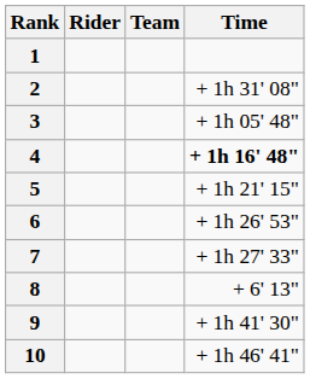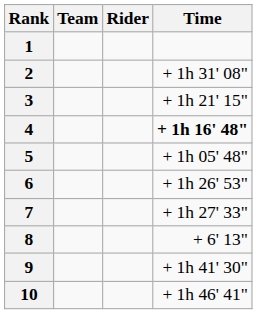columns swapped: Rider <-> Team
3 | Time: + 1h 05' 48" -> + 1h 21' 15"
5 | Time: + 1h 21' 15" -> + 1h 05' 48"
